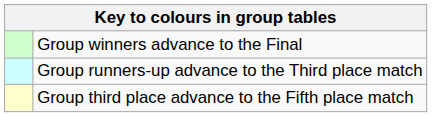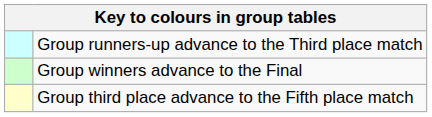rows swapped: Group winners advance to the Final <-> Group runners-up advance to the Third place match
